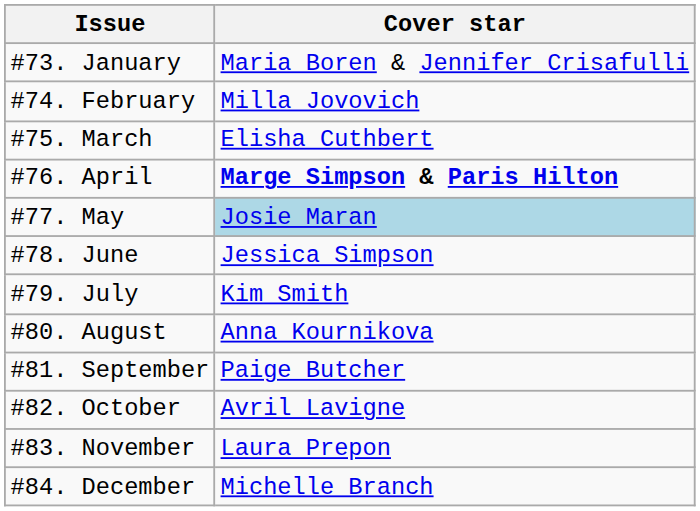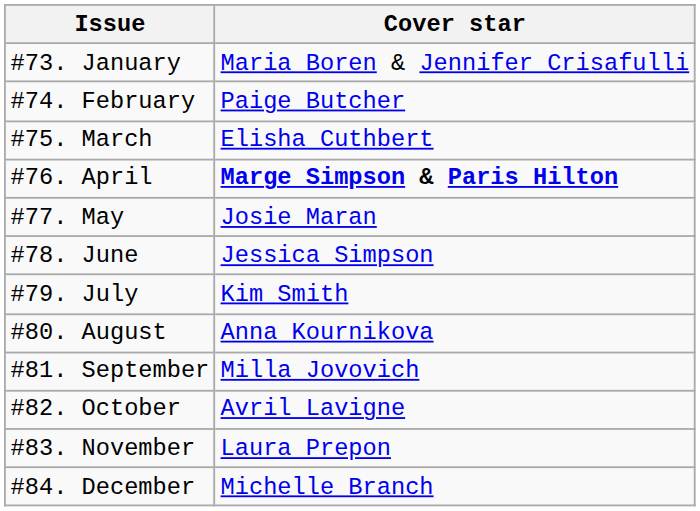#74. February | Cover star: Milla Jovovich -> Paige Butcher
#77. May | Cover star: lightblue background -> no background
#81. September | Cover star: Paige Butcher -> Milla Jovovich
